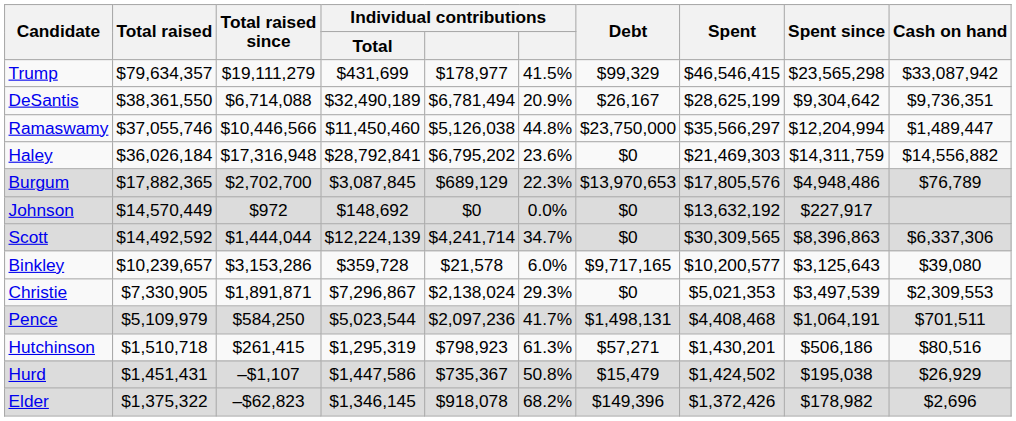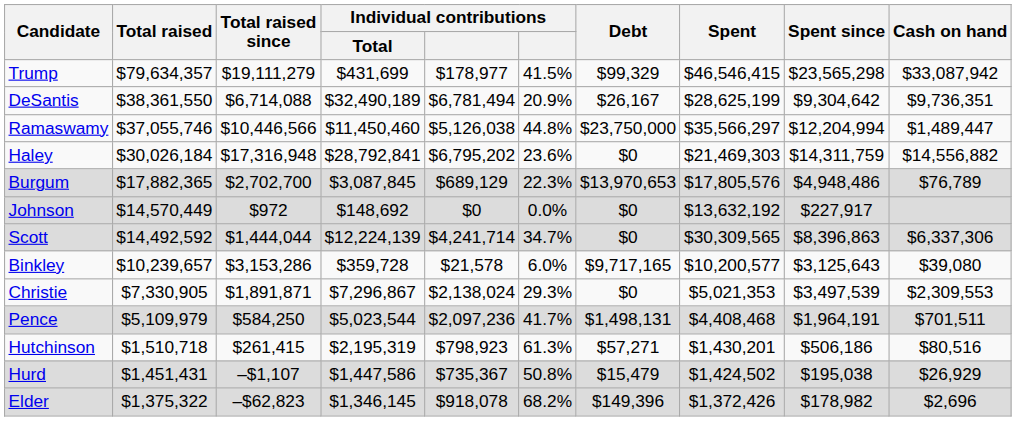Haley | Total raised: $36,026,184 -> $30,026,184
Pence | Spent since: $1,064,191 -> $1,964,191
Hutchinson | Individual contributions / Total: $1,295,319 -> $2,195,319
